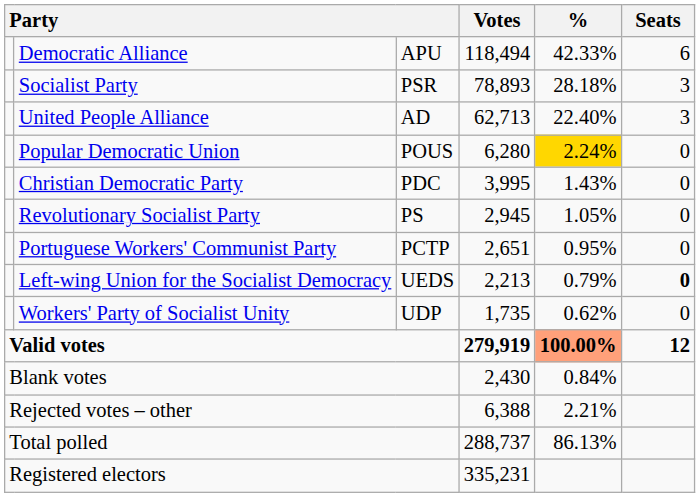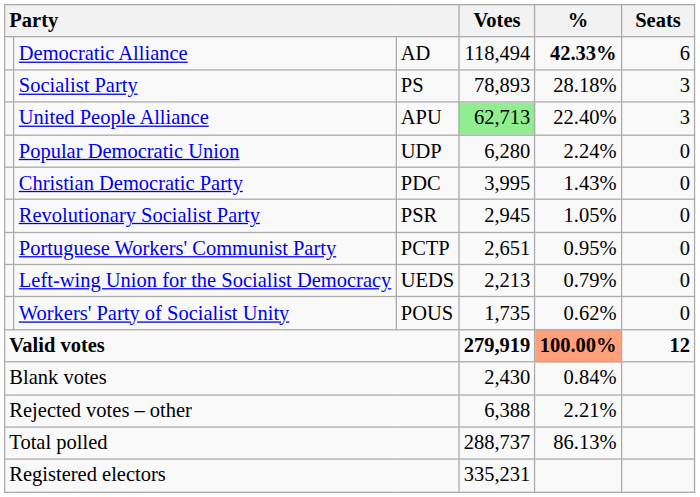Democratic Alliance | column 3: APU -> AD
Democratic Alliance | %: normal -> bold
Socialist Party | column 3: PSR -> PS
United People Alliance | column 3: AD -> APU
United People Alliance | Votes: no background -> lightgreen background
Popular Democratic Union | column 3: POUS -> UDP
Popular Democratic Union | %: gold background -> no background
Revolutionary Socialist Party | column 3: PS -> PSR
Left-wing Union for the Socialist Democracy | Seats: bold -> normal
Workers' Party of Socialist Unity | column 3: UDP -> POUS
